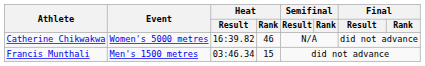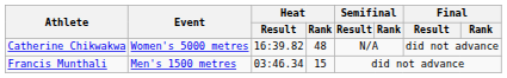Catherine Chikwakwa | Heat / Rank: 46 -> 48
